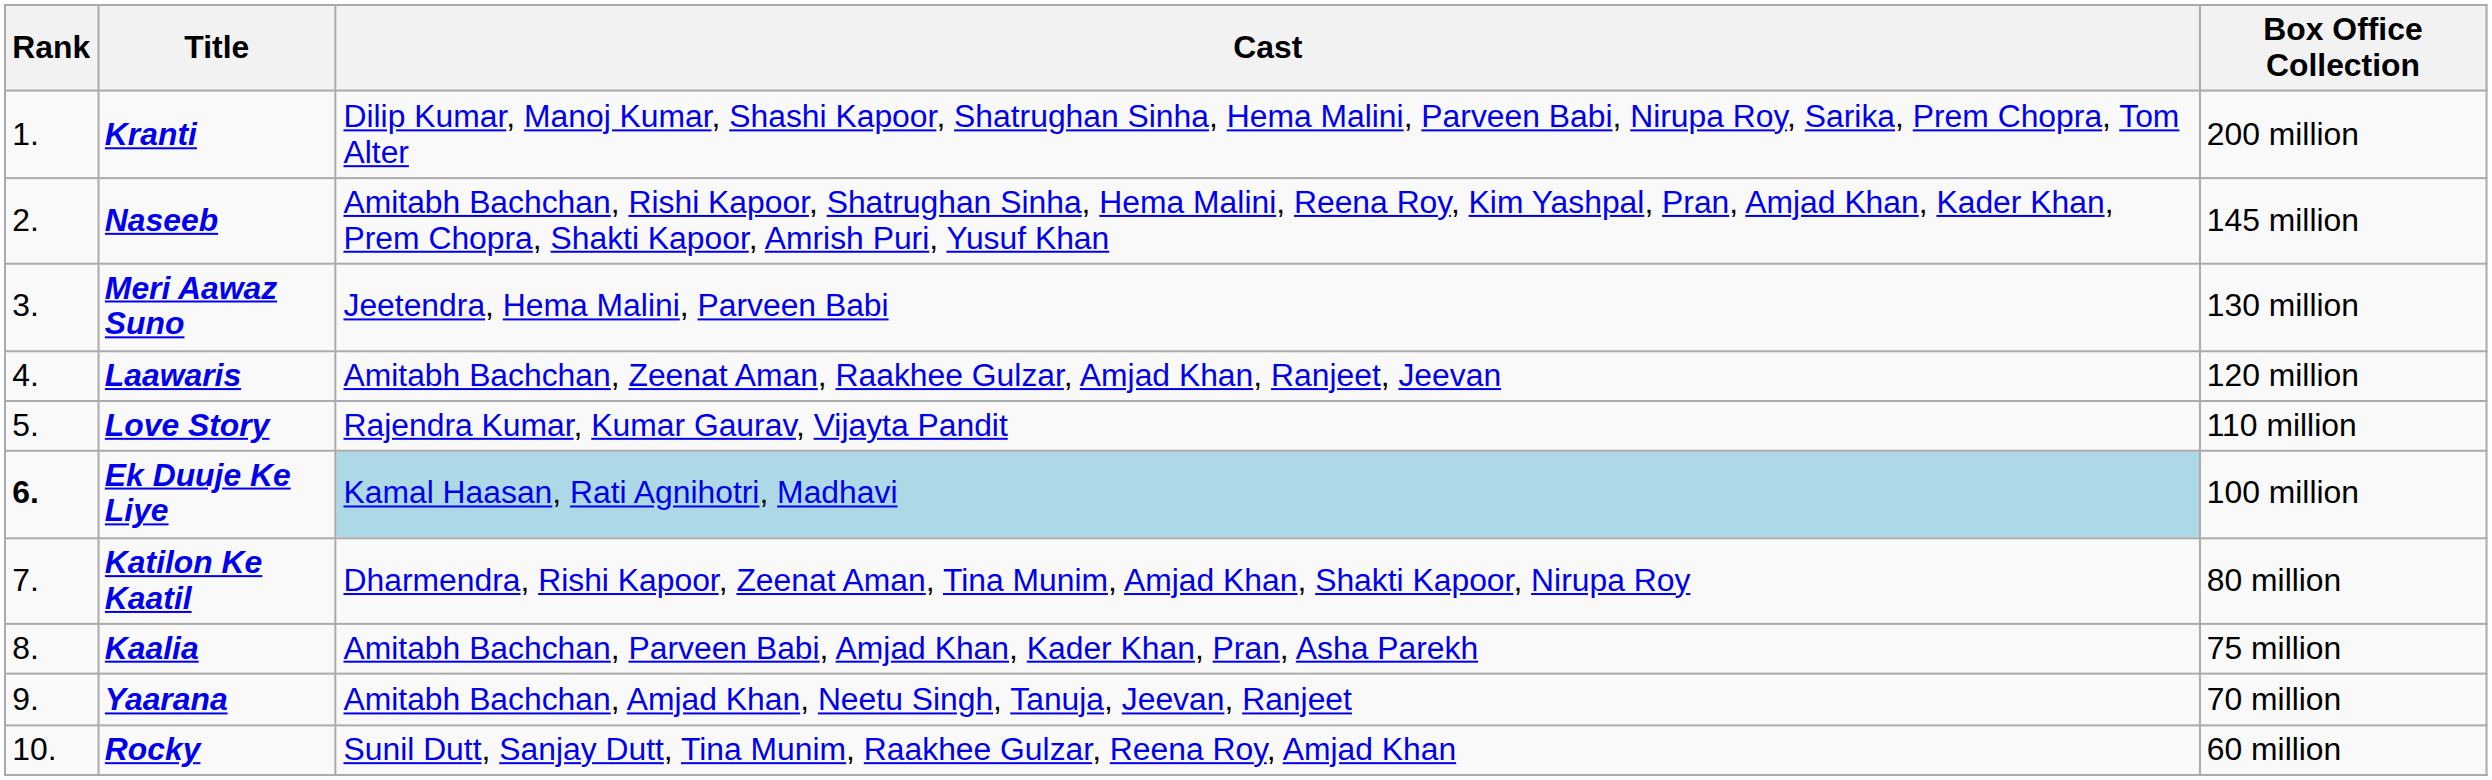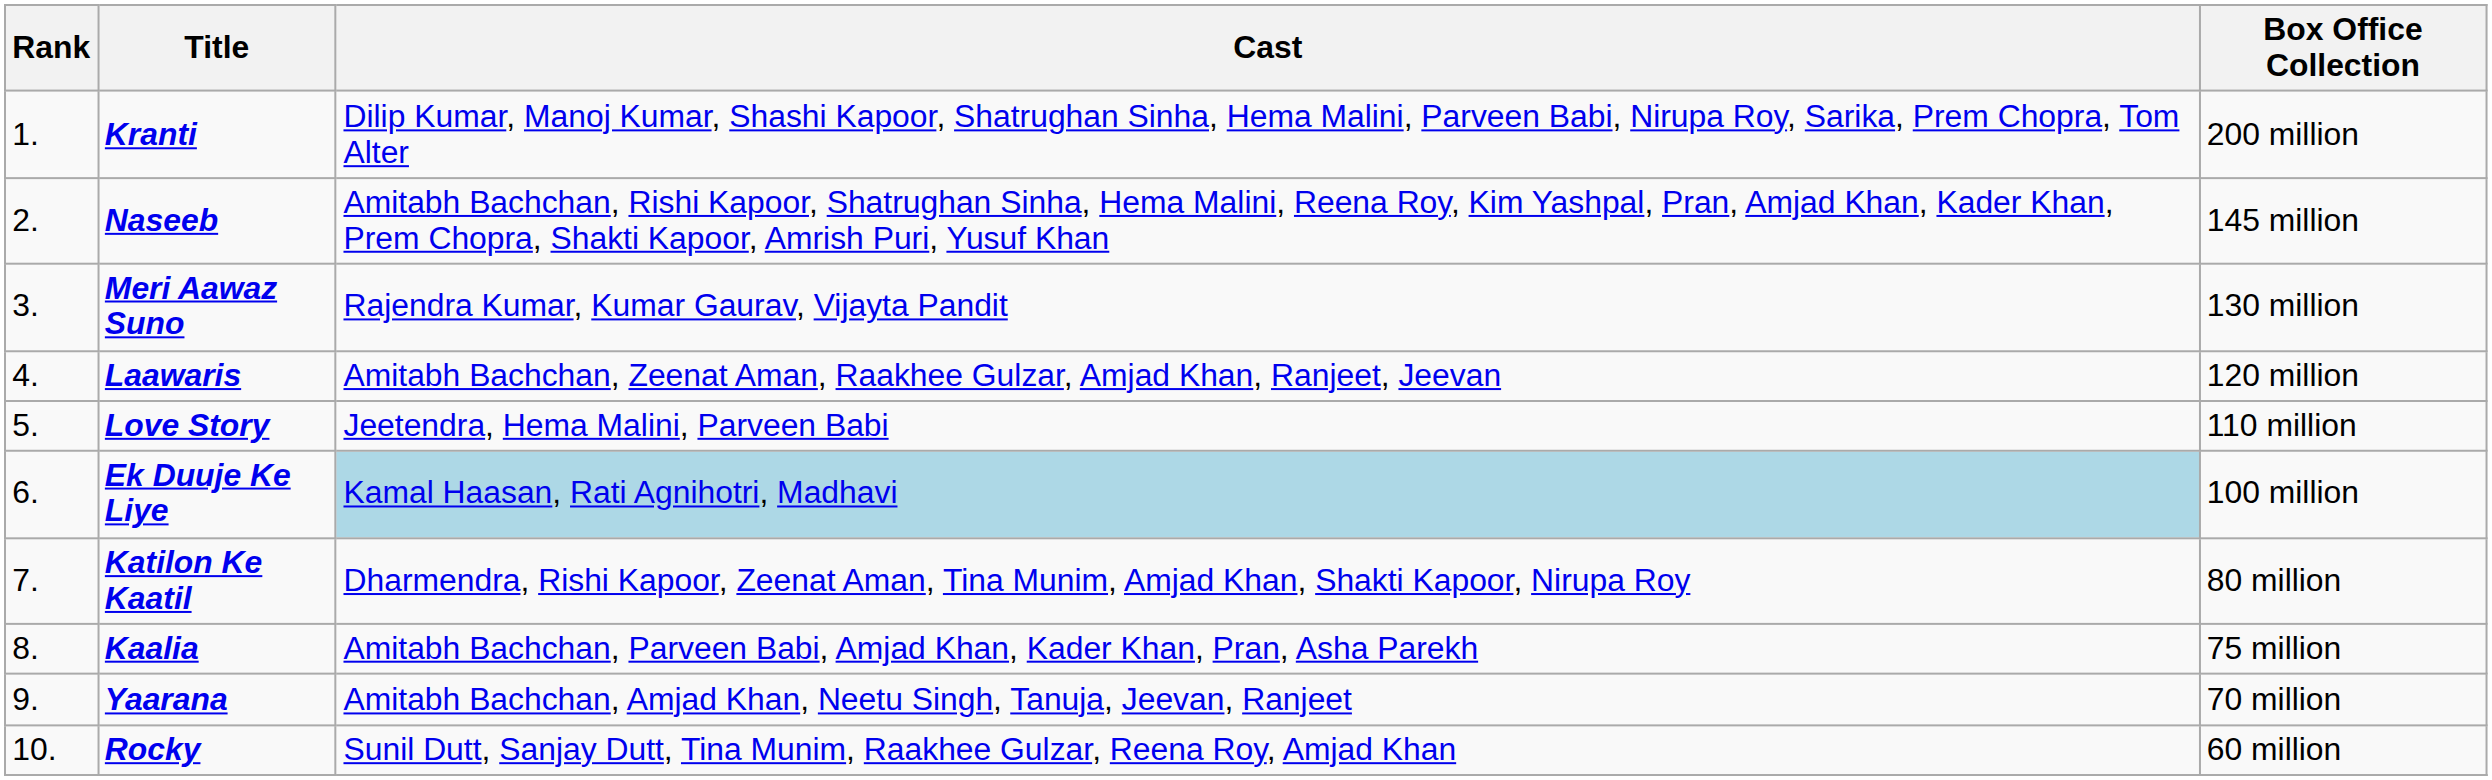Meri Aawaz Suno | Cast: Jeetendra, Hema Malini, Parveen Babi -> Rajendra Kumar, Kumar Gaurav, Vijayta Pandit
Love Story | Cast: Rajendra Kumar, Kumar Gaurav, Vijayta Pandit -> Jeetendra, Hema Malini, Parveen Babi
Ek Duuje Ke Liye | Rank: bold -> normal
